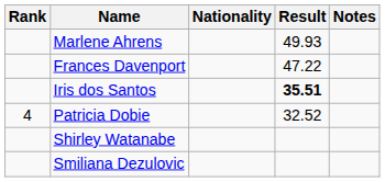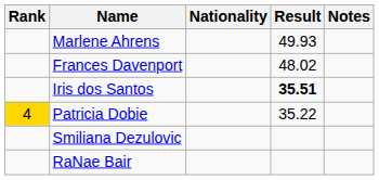Frances Davenport | Result: 47.22 -> 48.02
Patricia Dobie | Rank: no background -> gold background
Patricia Dobie | Result: 32.52 -> 35.22
- row: Shirley Watanabe
+ row: RaNae Bair
